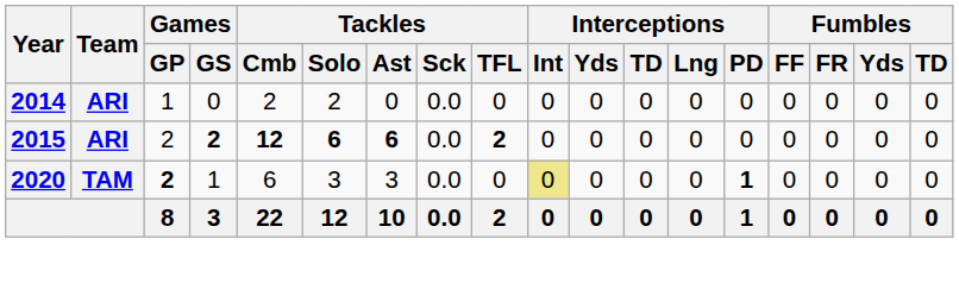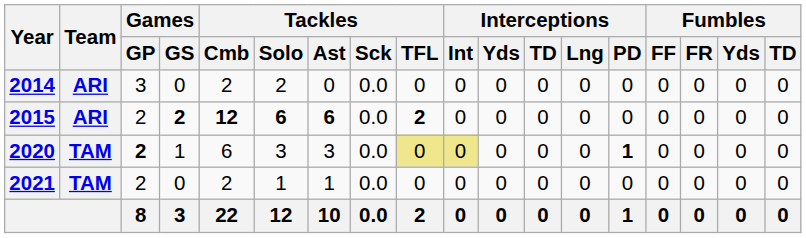2014 | Games / GP: 1 -> 3
2020 | Tackles / TFL: no background -> khaki background
+ row: 2021 | TAM | 2 | 0 | 2 | 1 | 1 | 0.0 | 0 | 0 | 0 | 0 | 0 | 0 | 0 | 0 | 0 | 0
